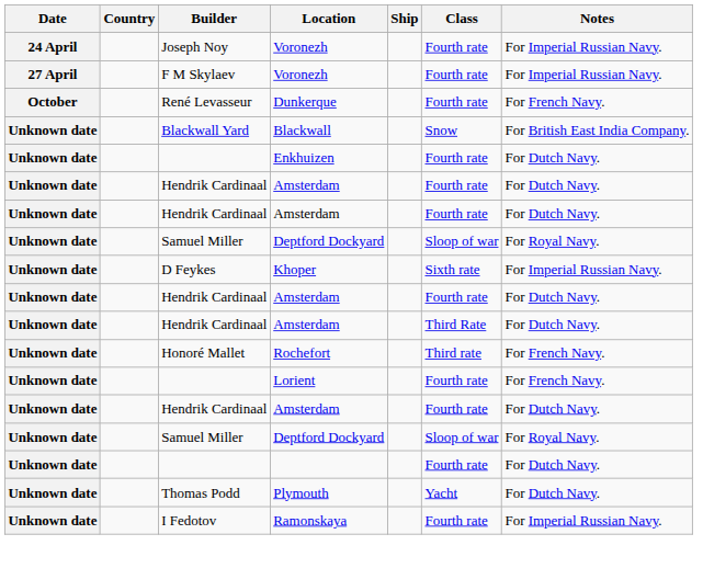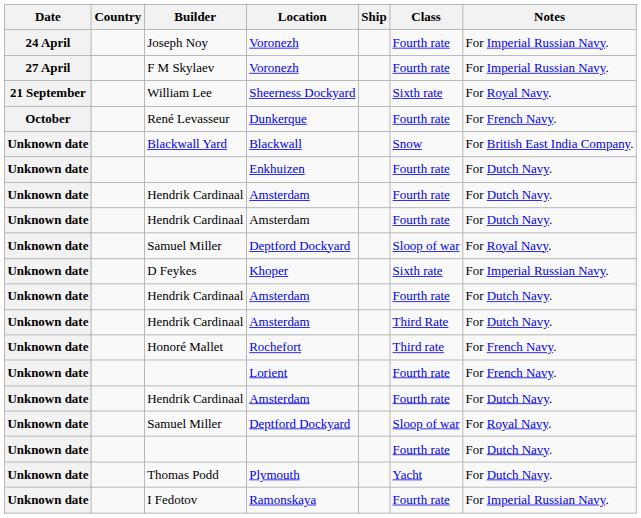+ row: 21 September | William Lee | Sheerness Dockyard | Sixth rate | For Royal Navy.
